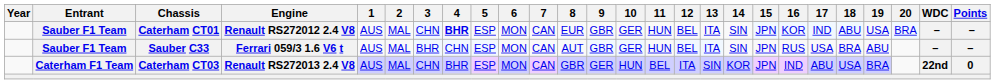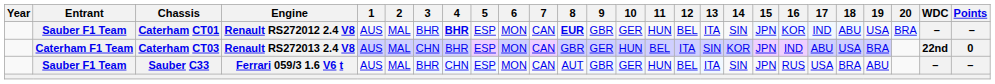Caterham CT01 | 3: CHN -> BHR
Caterham CT01 | 8: normal -> bold
rows swapped: Caterham CT03 <-> Sauber C33
